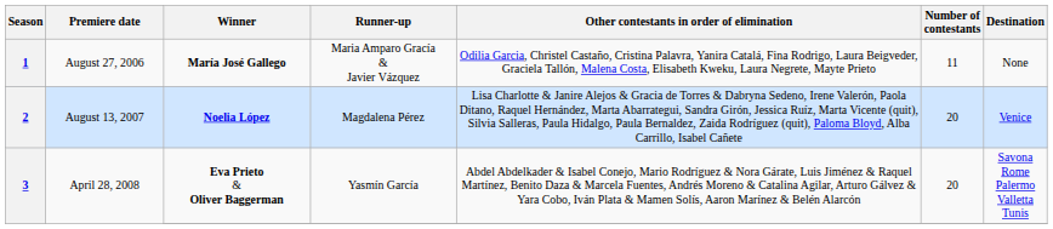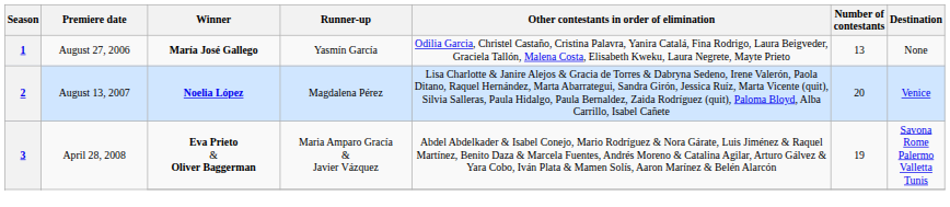August 27, 2006 | Runner-up: Maria Amparo Gracía & Javier Vázquez -> Yasmín García
August 27, 2006 | Number of contestants: 11 -> 13
April 28, 2008 / Eva Prieto & Oliver Baggerman | Runner-up: Yasmín García -> Maria Amparo Gracía & Javier Vázquez
April 28, 2008 / Eva Prieto & Oliver Baggerman | Number of contestants: 20 -> 19
